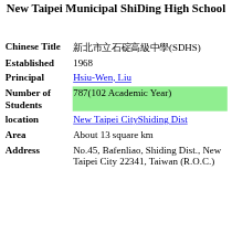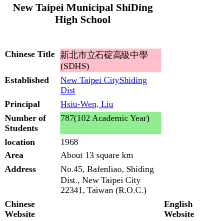Chinese Title | column 2: no background -> pink background
Established | column 2: 1968 -> New Taipei CityShiding Dist
location | column 2: New Taipei CityShiding Dist -> 1968
+ row: Chinese Website | English Website
